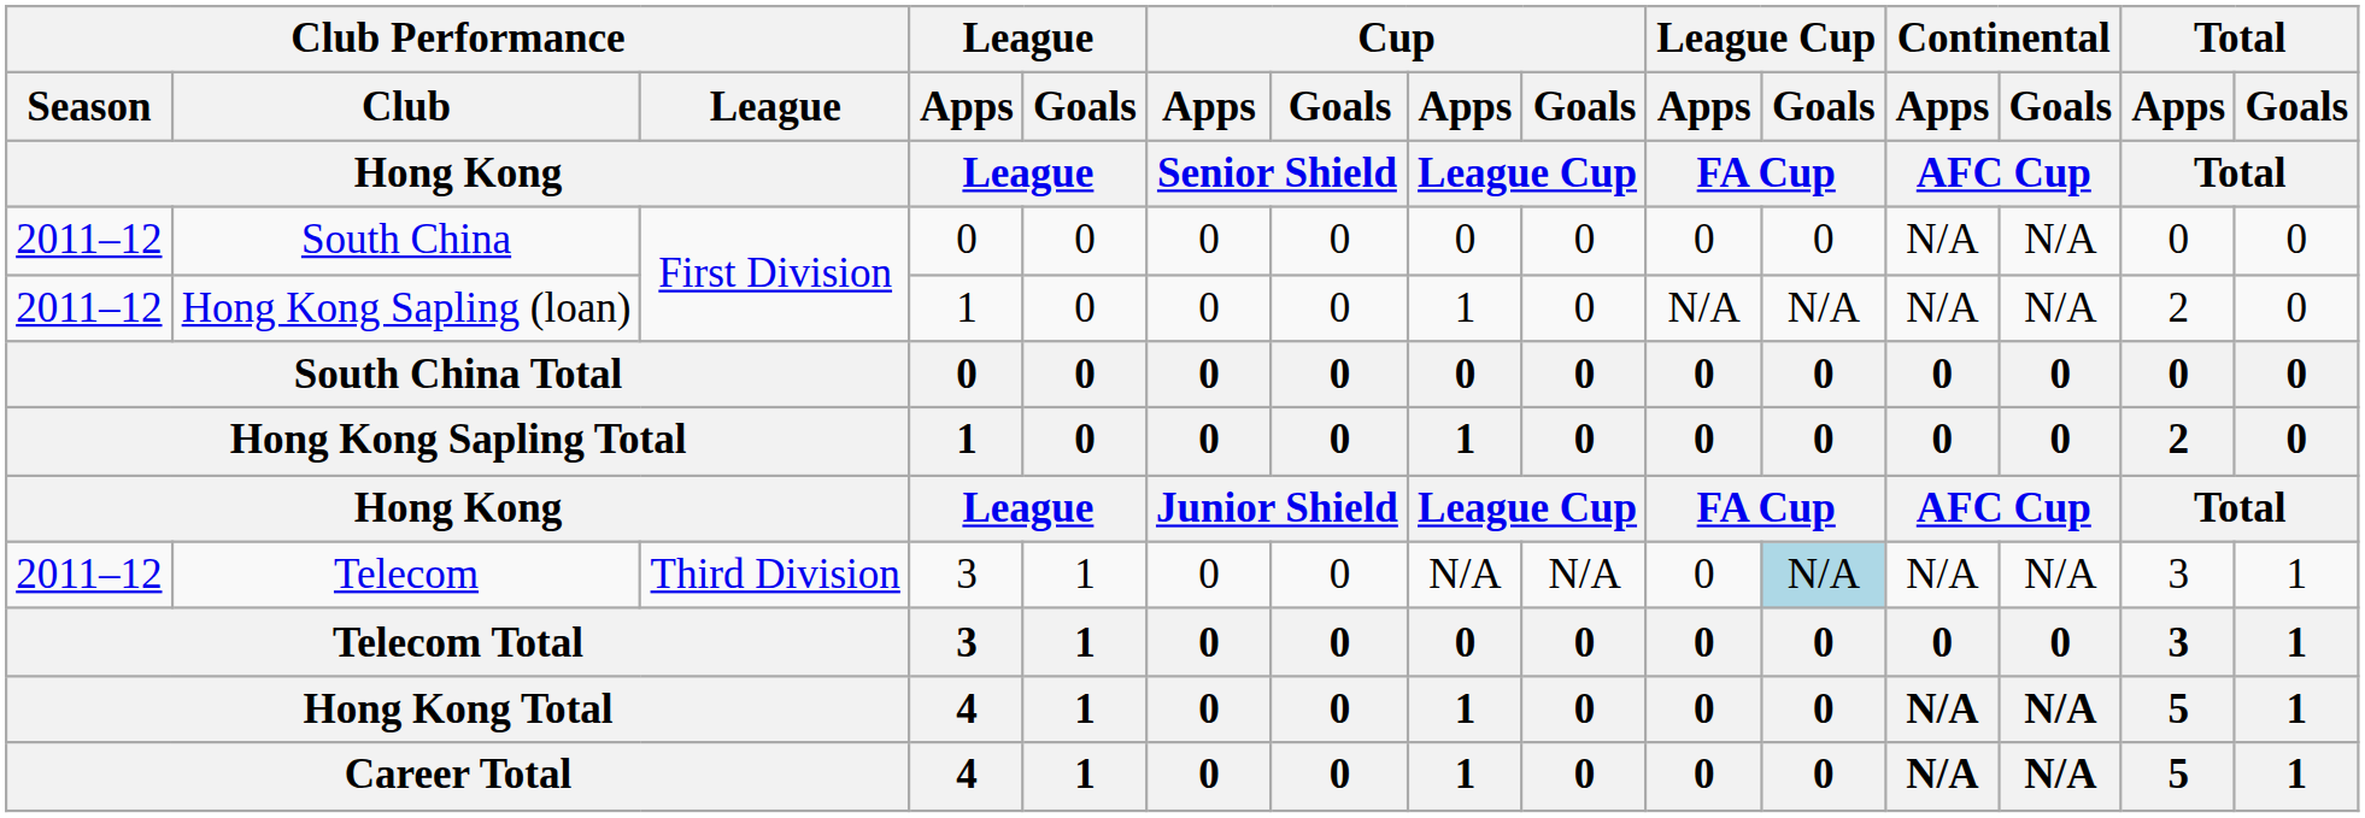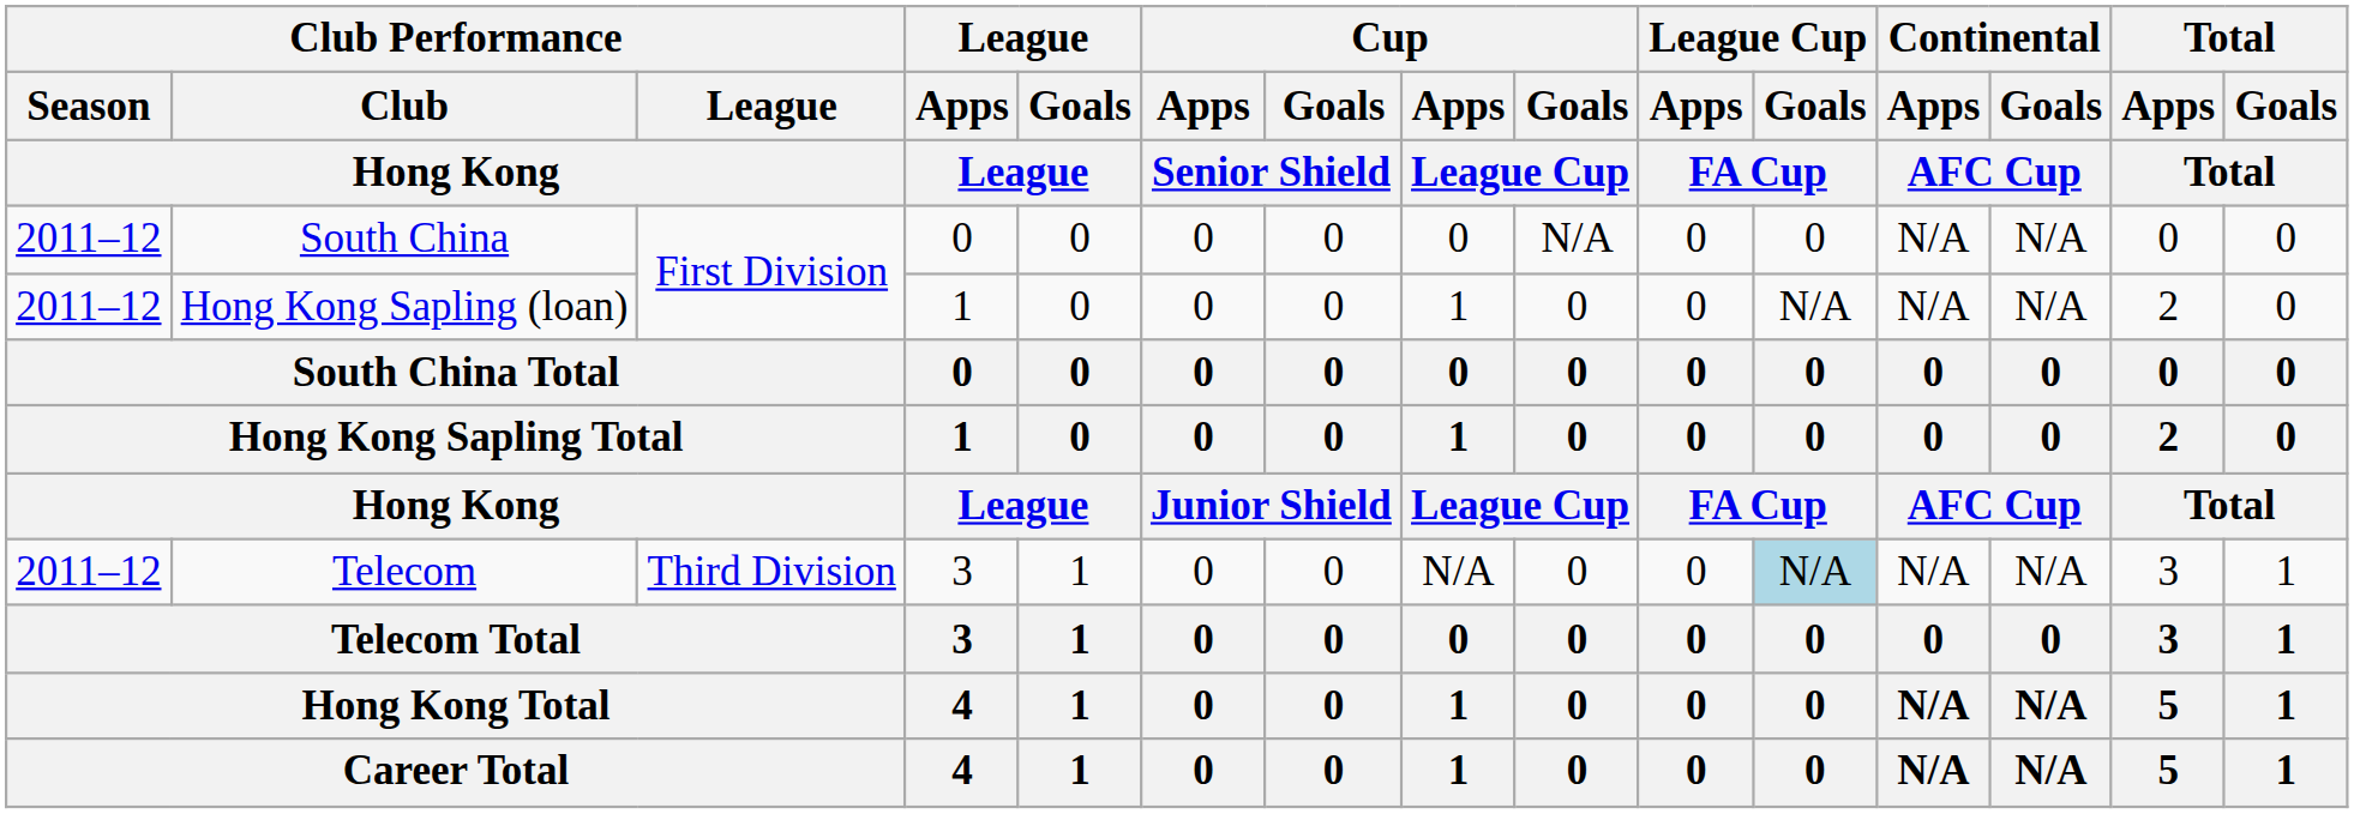South China | Cup / Goals / League Cup: 0 -> N/A
Hong Kong Sapling (loan) | League Cup / Apps / FA Cup: N/A -> 0
Telecom | Cup / Goals / League Cup: N/A -> 0
